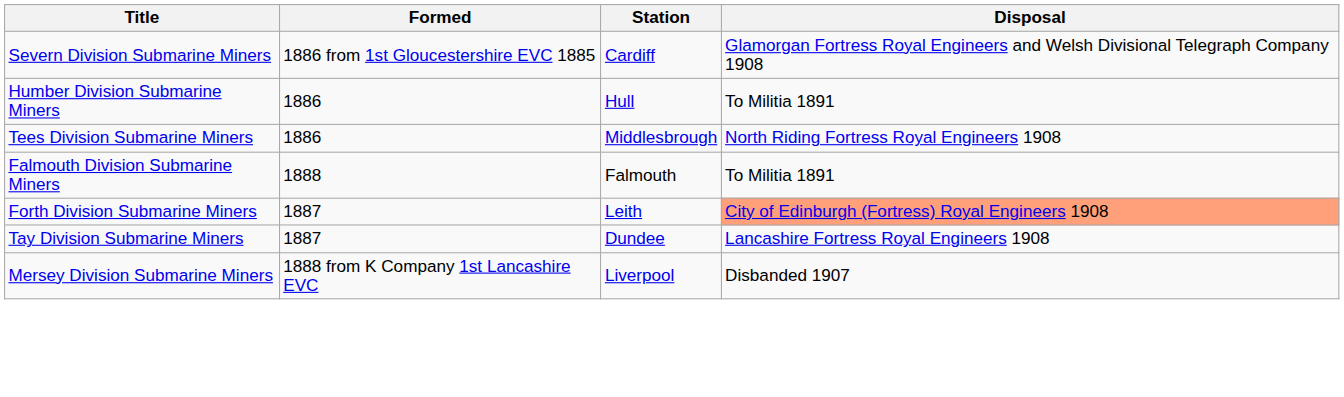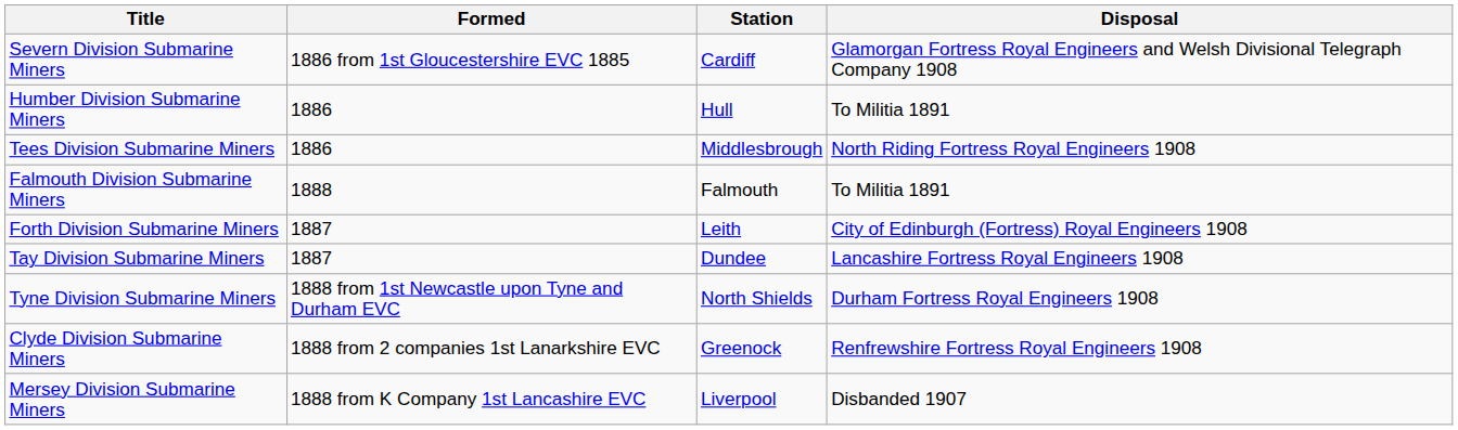Forth Division Submarine Miners | Disposal: lightsalmon background -> no background
+ row: Tyne Division Submarine Miners | 1888 from 1st Newcastle upon Tyne and Durham EVC | North Shields | Durham Fortress Royal Engineers 1908
+ row: Clyde Division Submarine Miners | 1888 from 2 companies 1st Lanarkshire EVC | Greenock | Renfrewshire Fortress Royal Engineers 1908
